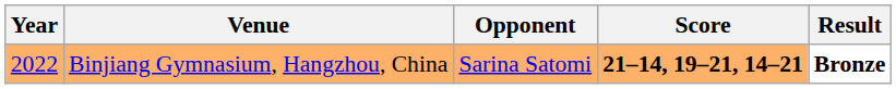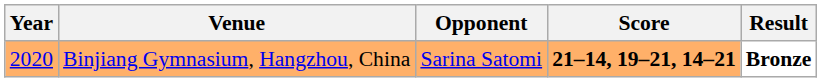Binjiang Gymnasium, Hangzhou, China | Year: 2022 -> 2020
